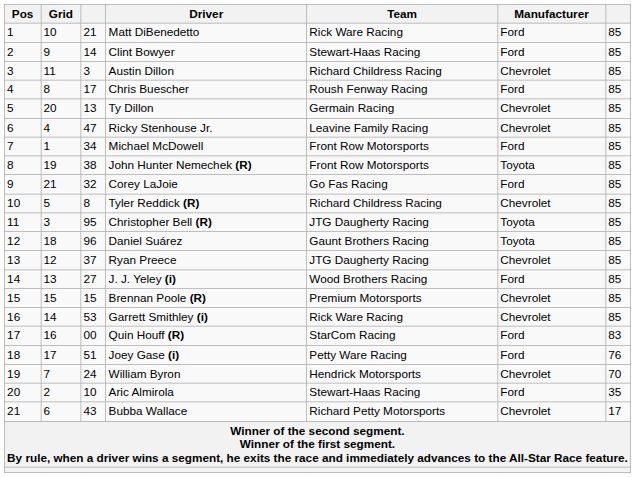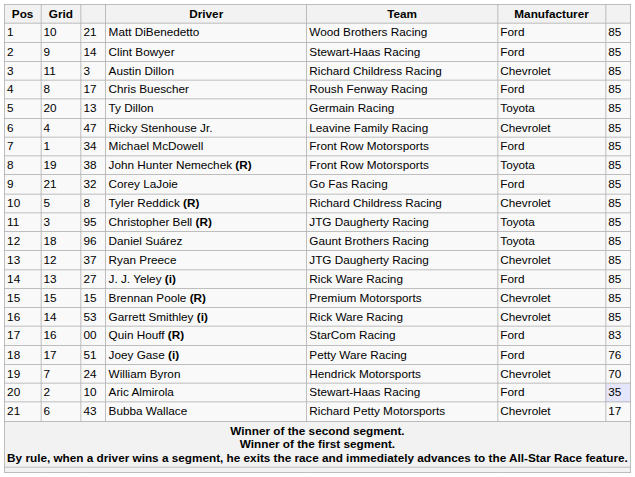Matt DiBenedetto | Team: Rick Ware Racing -> Wood Brothers Racing
Ty Dillon | Manufacturer: Chevrolet -> Toyota
J. J. Yeley (i) | Team: Wood Brothers Racing -> Rick Ware Racing
Aric Almirola | column 7: no background -> lavender background
